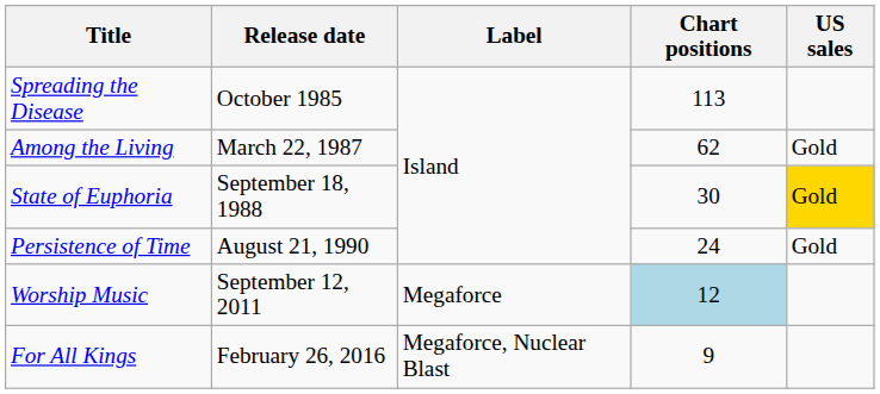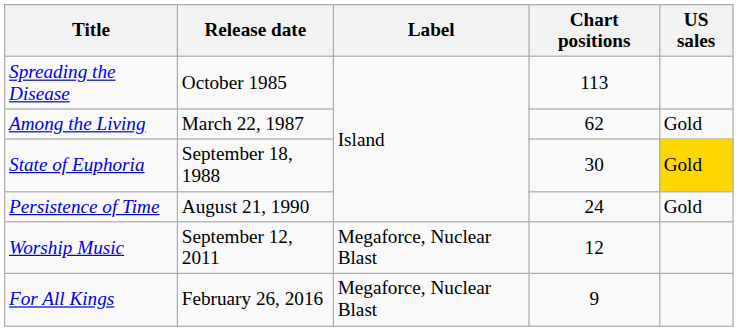Worship Music | Label: Megaforce -> Megaforce, Nuclear Blast
Worship Music | Chart positions: lightblue background -> no background
